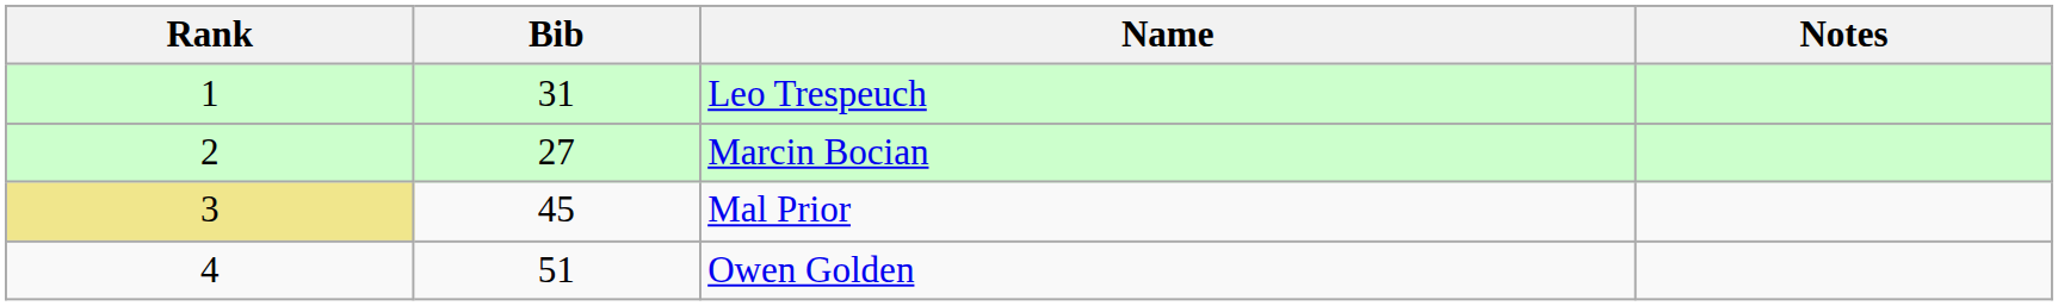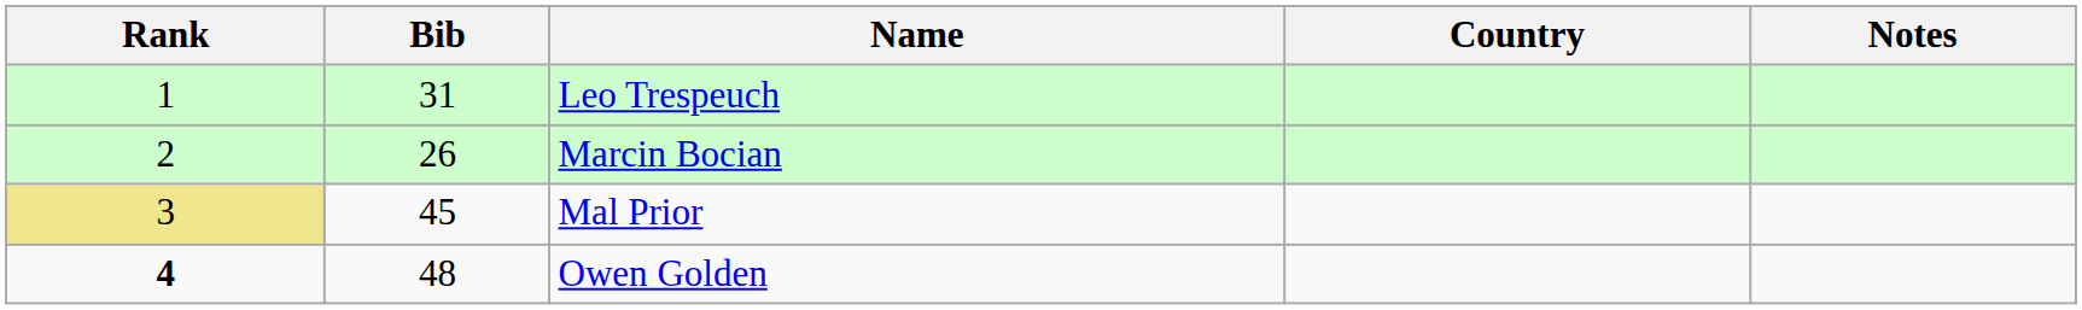+ column: Country
Marcin Bocian | Bib: 27 -> 26
Owen Golden | Rank: normal -> bold
Owen Golden | Bib: 51 -> 48
